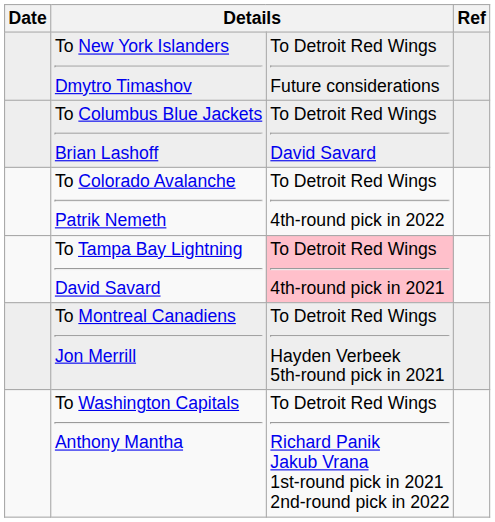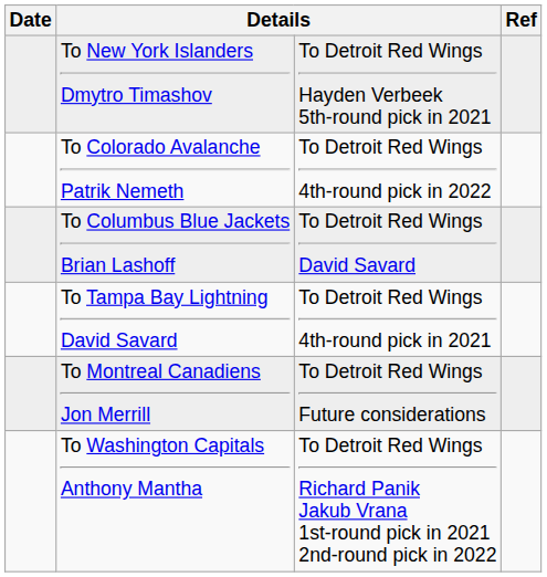To New York Islanders Dmytro Timashov | column 3: To Detroit Red Wings Future considerations -> To Detroit Red Wings Hayden Verbeek 5th-round pick in 2021
rows swapped: To Colorado Avalanche Patrik Nemeth <-> To Columbus Blue Jackets Brian Lashoff
To Tampa Bay Lightning David Savard | column 3: pink background -> no background
To Montreal Canadiens Jon Merrill | column 3: To Detroit Red Wings Hayden Verbeek 5th-round pick in 2021 -> To Detroit Red Wings Future considerations
